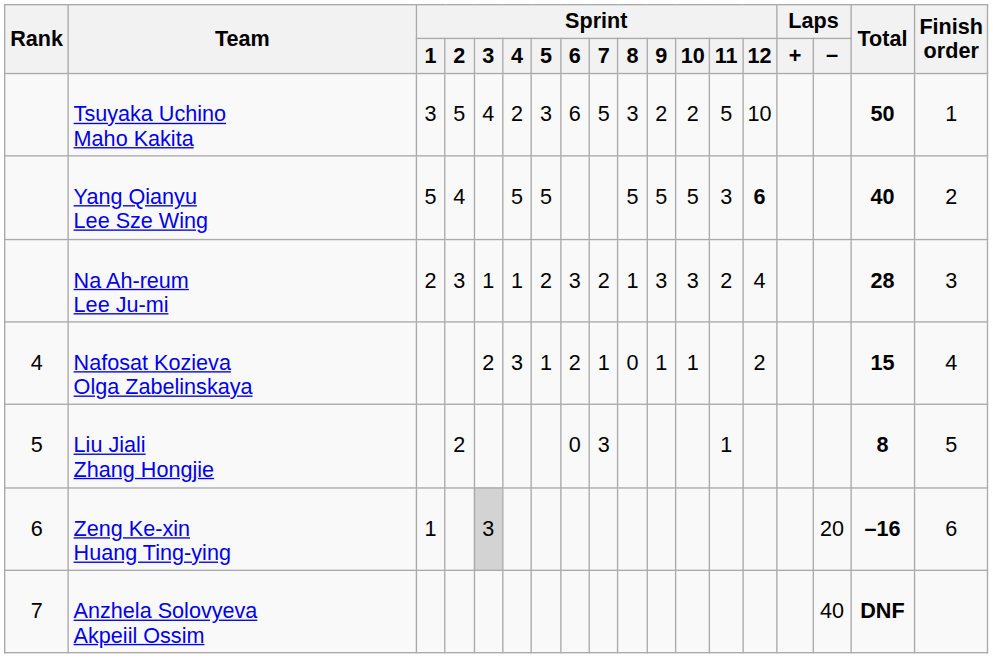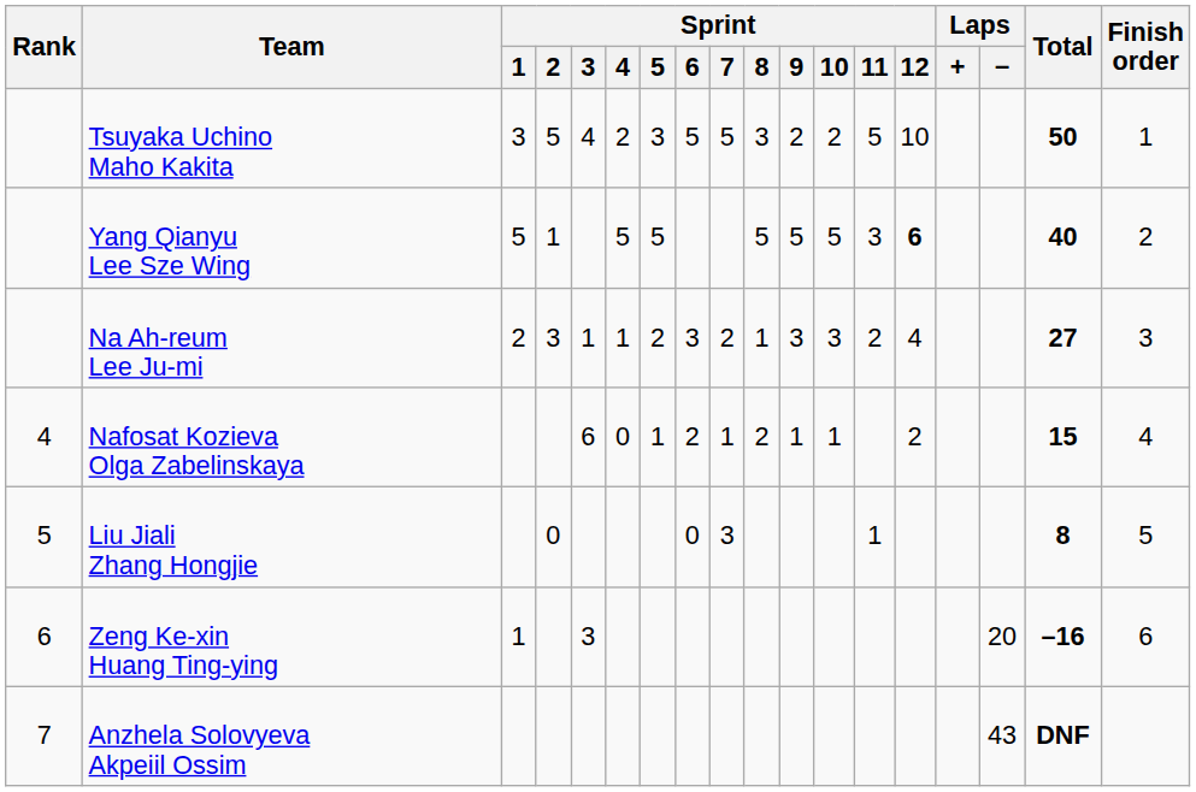Tsuyaka Uchino Maho Kakita | Sprint / 6: 6 -> 5
Yang Qianyu Lee Sze Wing | Sprint / 2: 4 -> 1
Na Ah-reum Lee Ju-mi | Total: 28 -> 27
Nafosat Kozieva Olga Zabelinskaya | Sprint / 3: 2 -> 6
Nafosat Kozieva Olga Zabelinskaya | Sprint / 4: 3 -> 0
Nafosat Kozieva Olga Zabelinskaya | Sprint / 8: 0 -> 2
Liu Jiali Zhang Hongjie | Sprint / 2: 2 -> 0
Zeng Ke-xin Huang Ting-ying | Sprint / 3: lightgrey background -> no background
Anzhela Solovyeva Akpeiil Ossim | Laps / −: 40 -> 43
